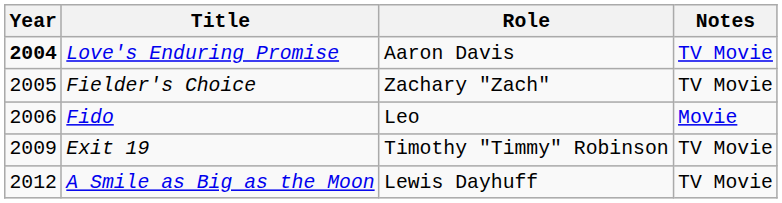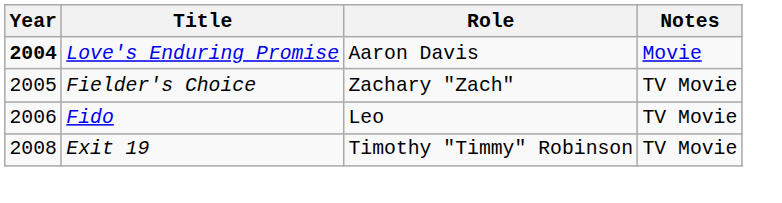Love's Enduring Promise | Notes: TV Movie -> Movie
Fido | Notes: Movie -> TV Movie
Exit 19 | Year: 2009 -> 2008
- row: 2012 | A Smile as Big as the Moon | Lewis Dayhuff | TV Movie
